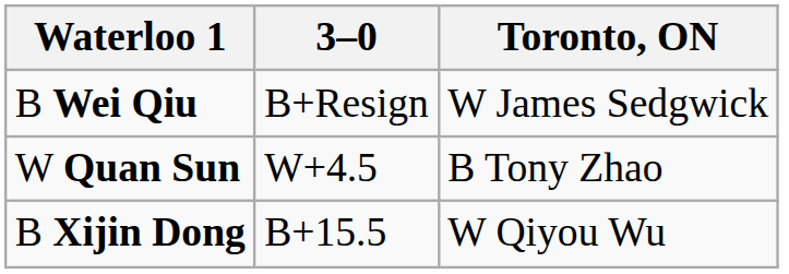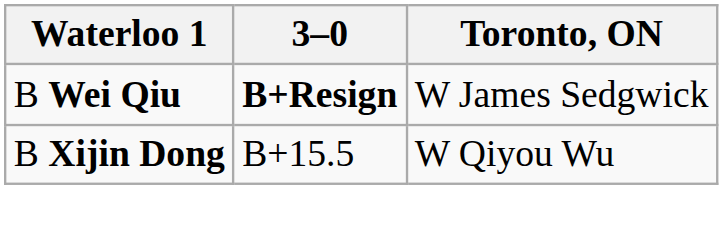B Wei Qiu | 3–0: normal -> bold
- row: W Quan Sun | W+4.5 | B Tony Zhao
